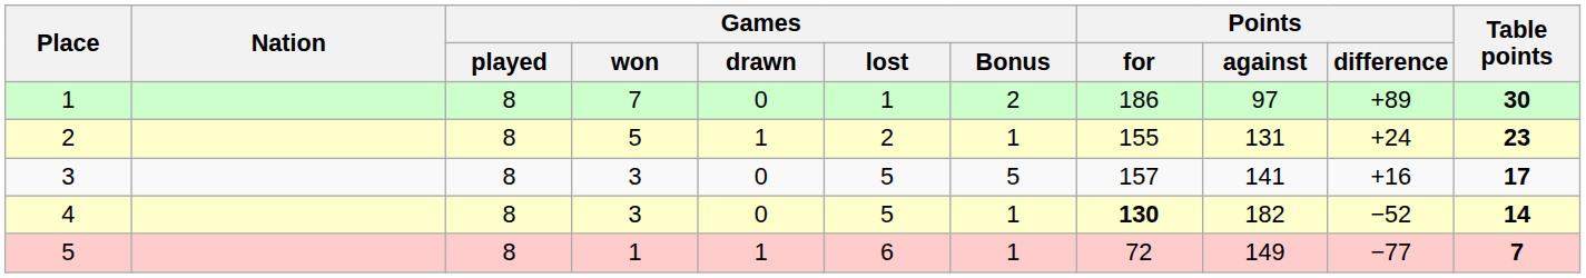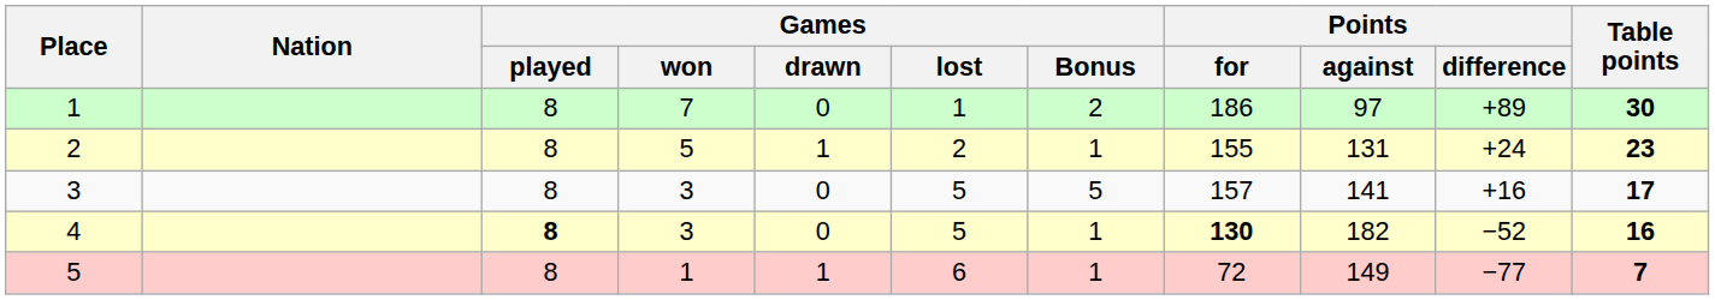4 | Games / played: normal -> bold
4 | Table points: 14 -> 16
